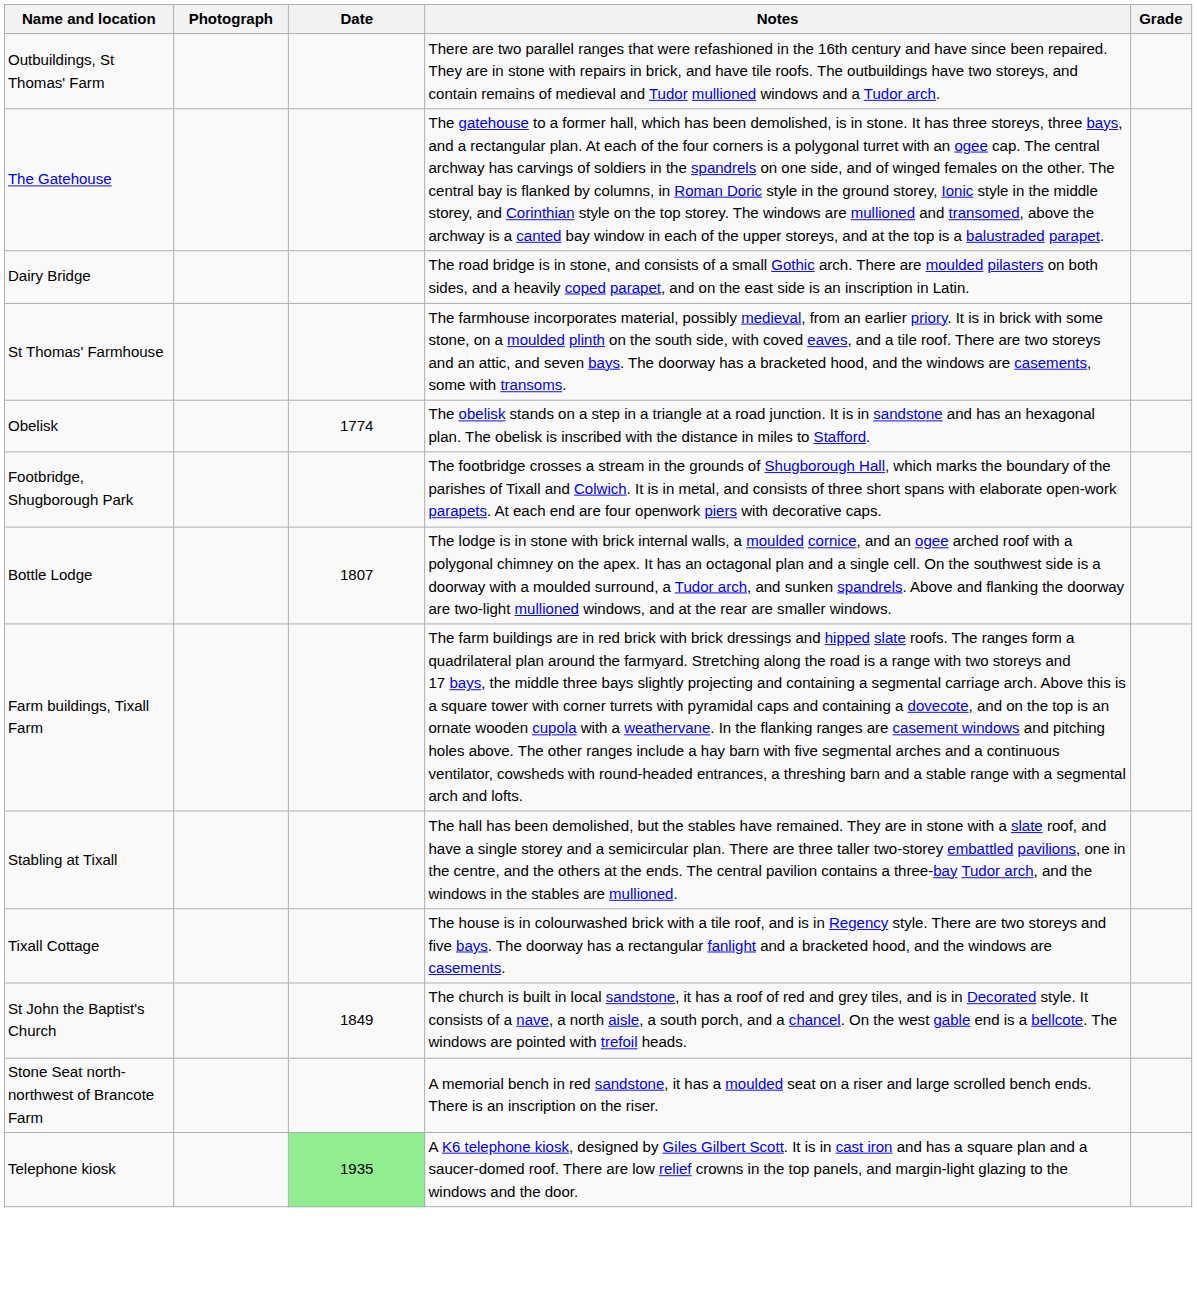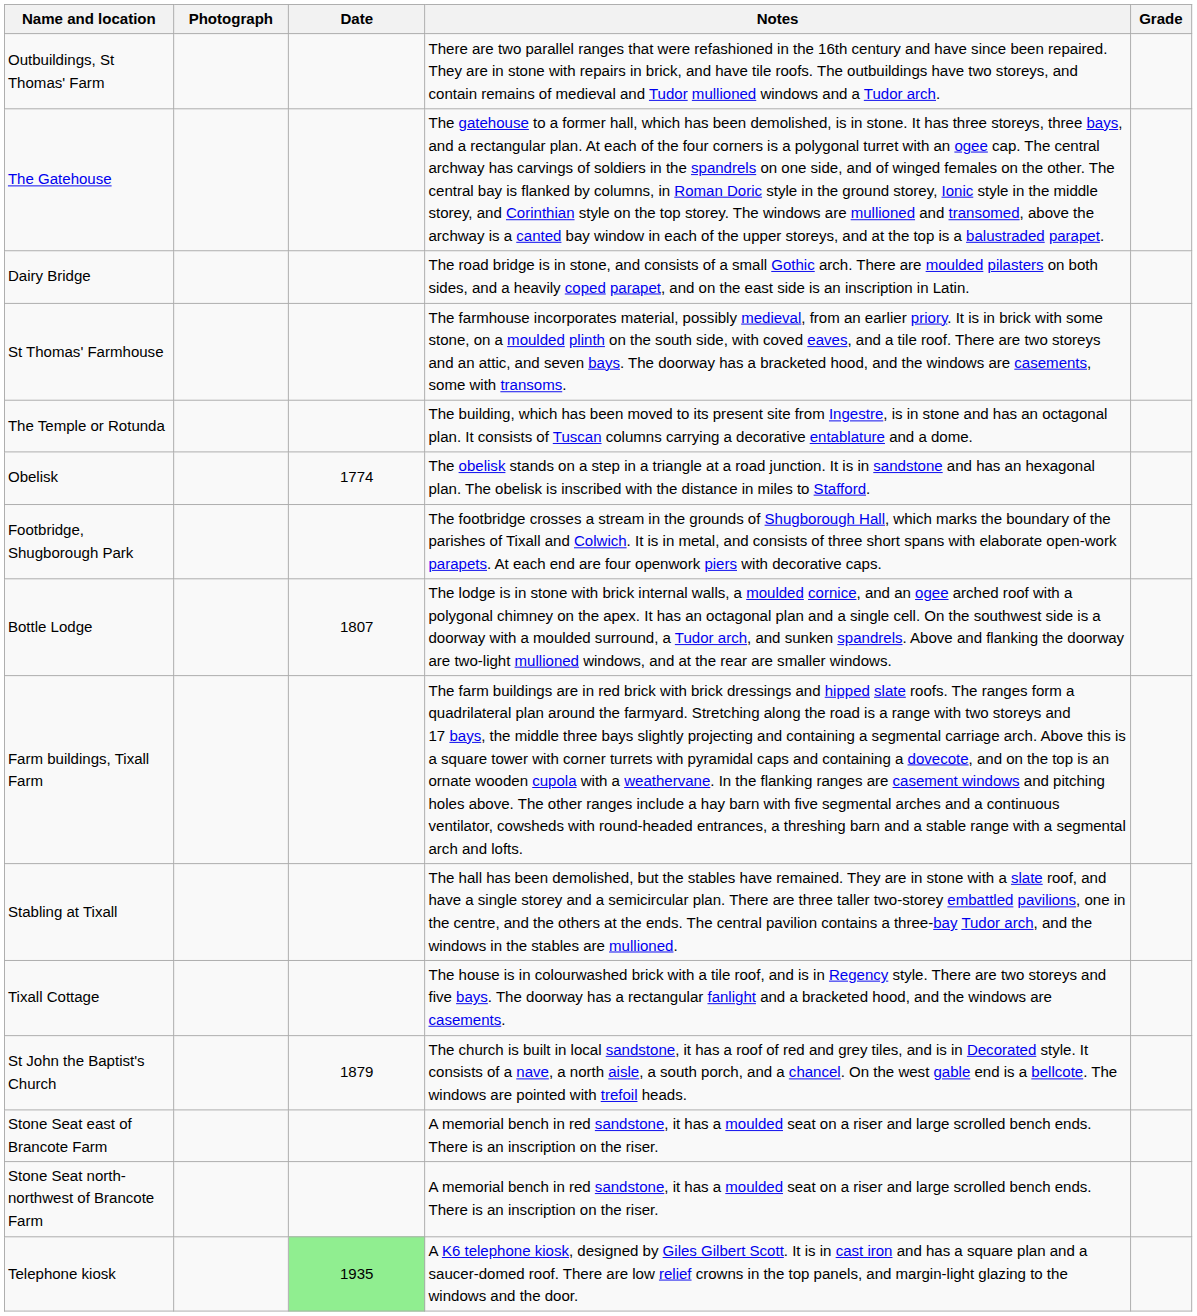+ row: The Temple or Rotunda | The building, which has been moved to its present site from Ingestre, is in stone and has an octagonal plan. It consists of Tuscan columns carrying a decorative entablature and a dome.
St John the Baptist's Church | Date: 1849 -> 1879
+ row: Stone Seat east of Brancote Farm | A memorial bench in red sandstone, it has a moulded seat on a riser and large scrolled bench ends. There is an inscription on the riser.
